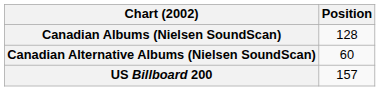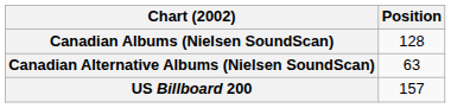Canadian Alternative Albums (Nielsen SoundScan) | Position: 60 -> 63
